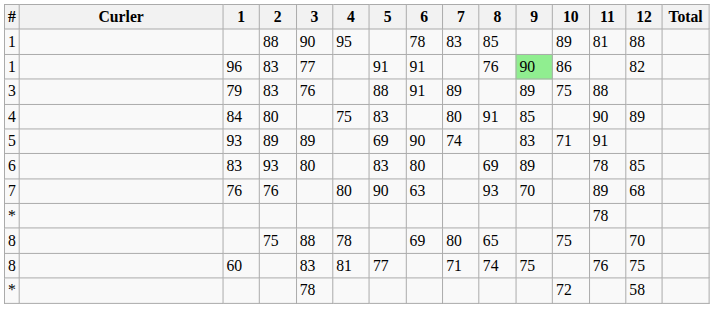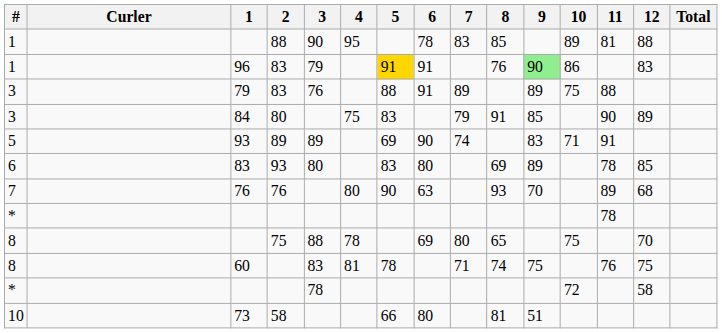96 | 3: 77 -> 79
96 | 5: no background -> gold background
96 | 12: 82 -> 83
84 | #: 4 -> 3
84 | 7: 80 -> 79
60 | 5: 77 -> 78
+ row: 10 | 73 | 58 | 66 | 80 | 81 | 51
